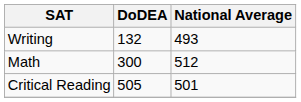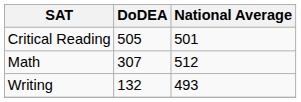rows swapped: Critical Reading <-> Writing
Math | DoDEA: 300 -> 307
